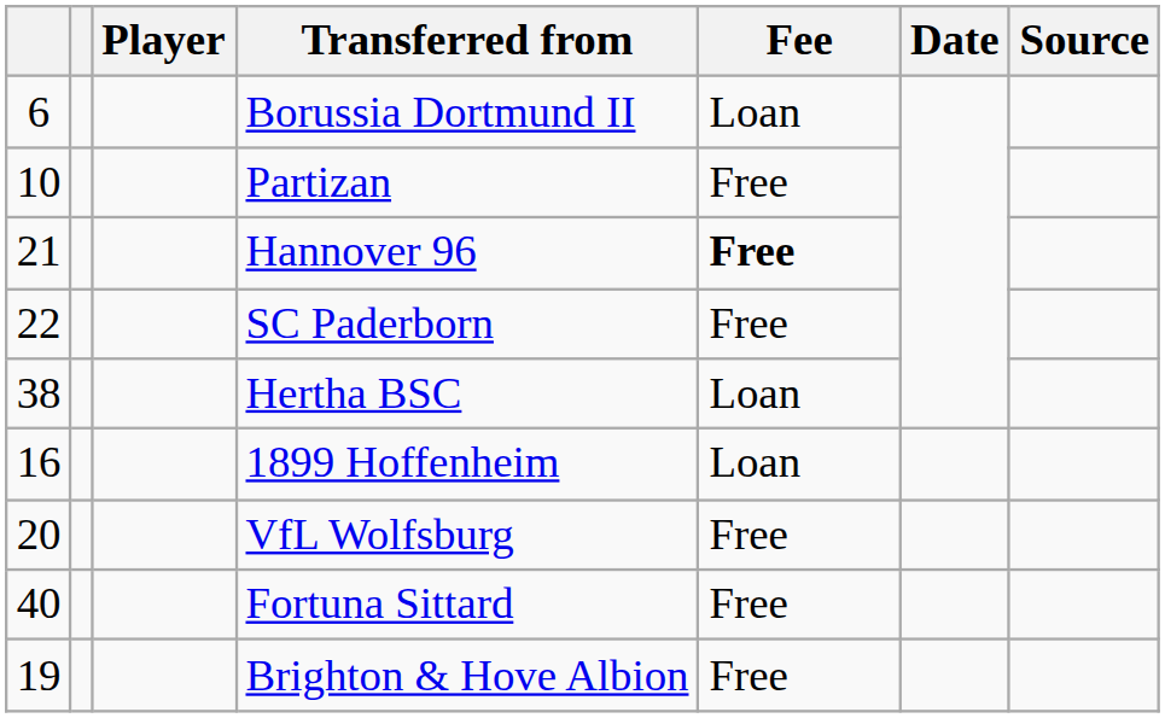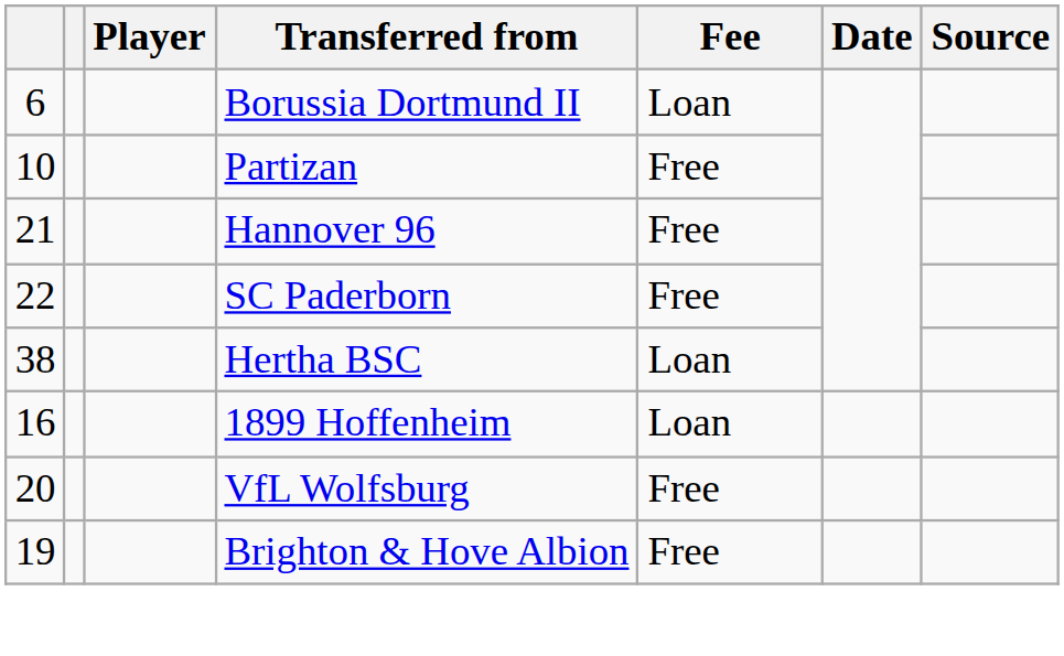Hannover 96 | Fee: bold -> normal
- row: 40 | Fortuna Sittard | Free
